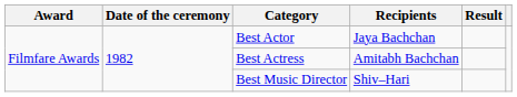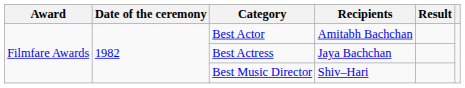Best Actor | Recipients: Jaya Bachchan -> Amitabh Bachchan
Best Actress | Recipients: Amitabh Bachchan -> Jaya Bachchan
